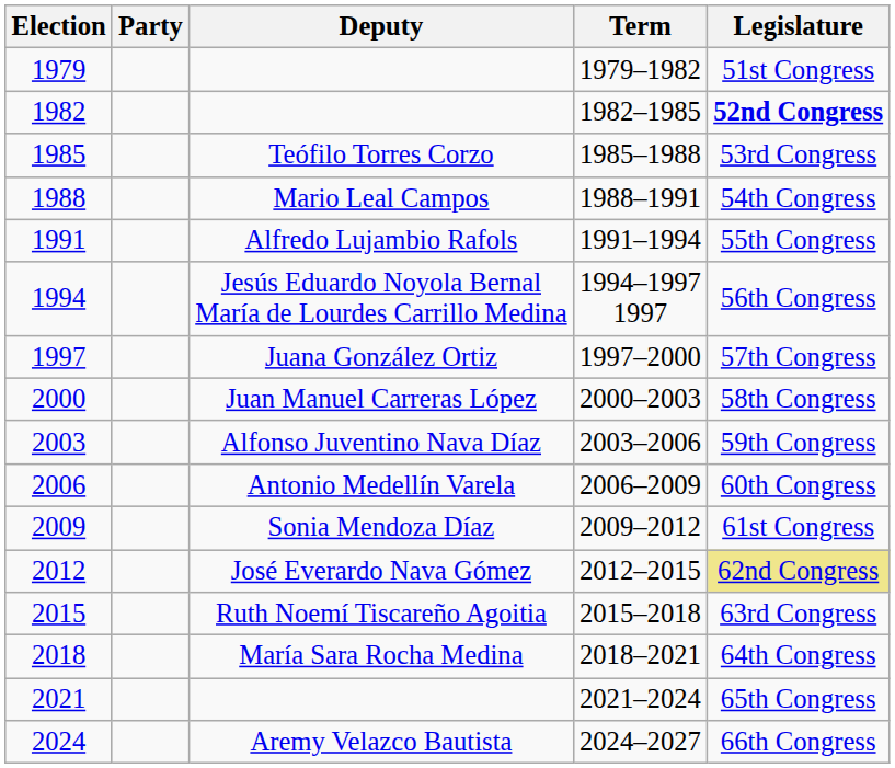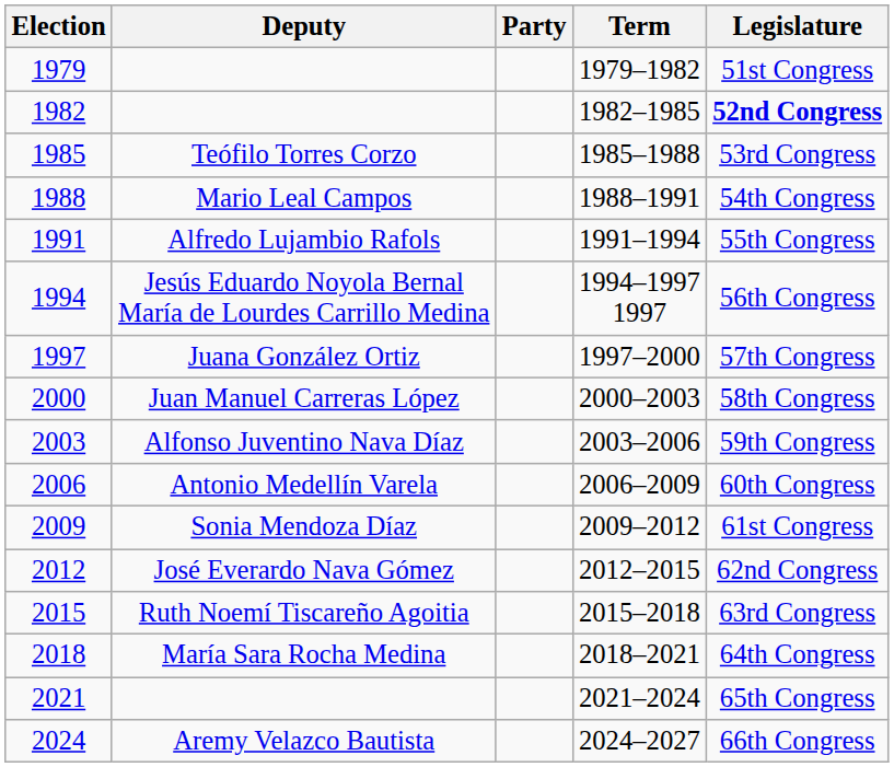columns swapped: Deputy <-> Party
2012 | Legislature: khaki background -> no background
